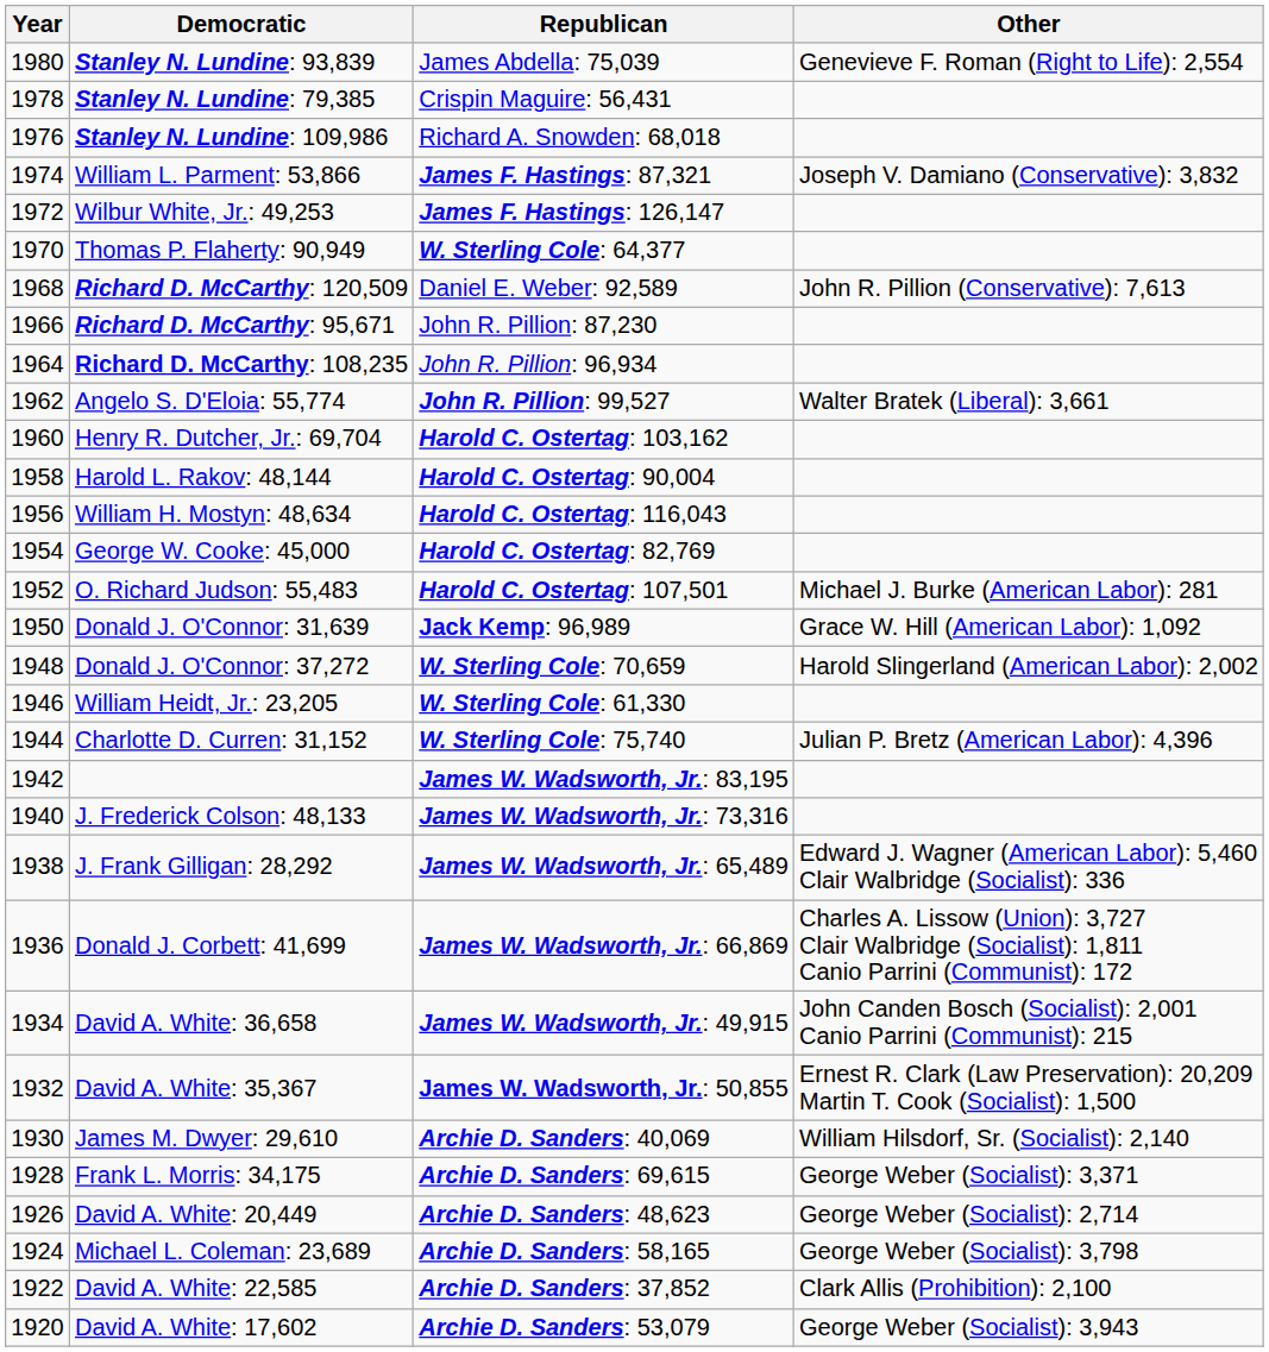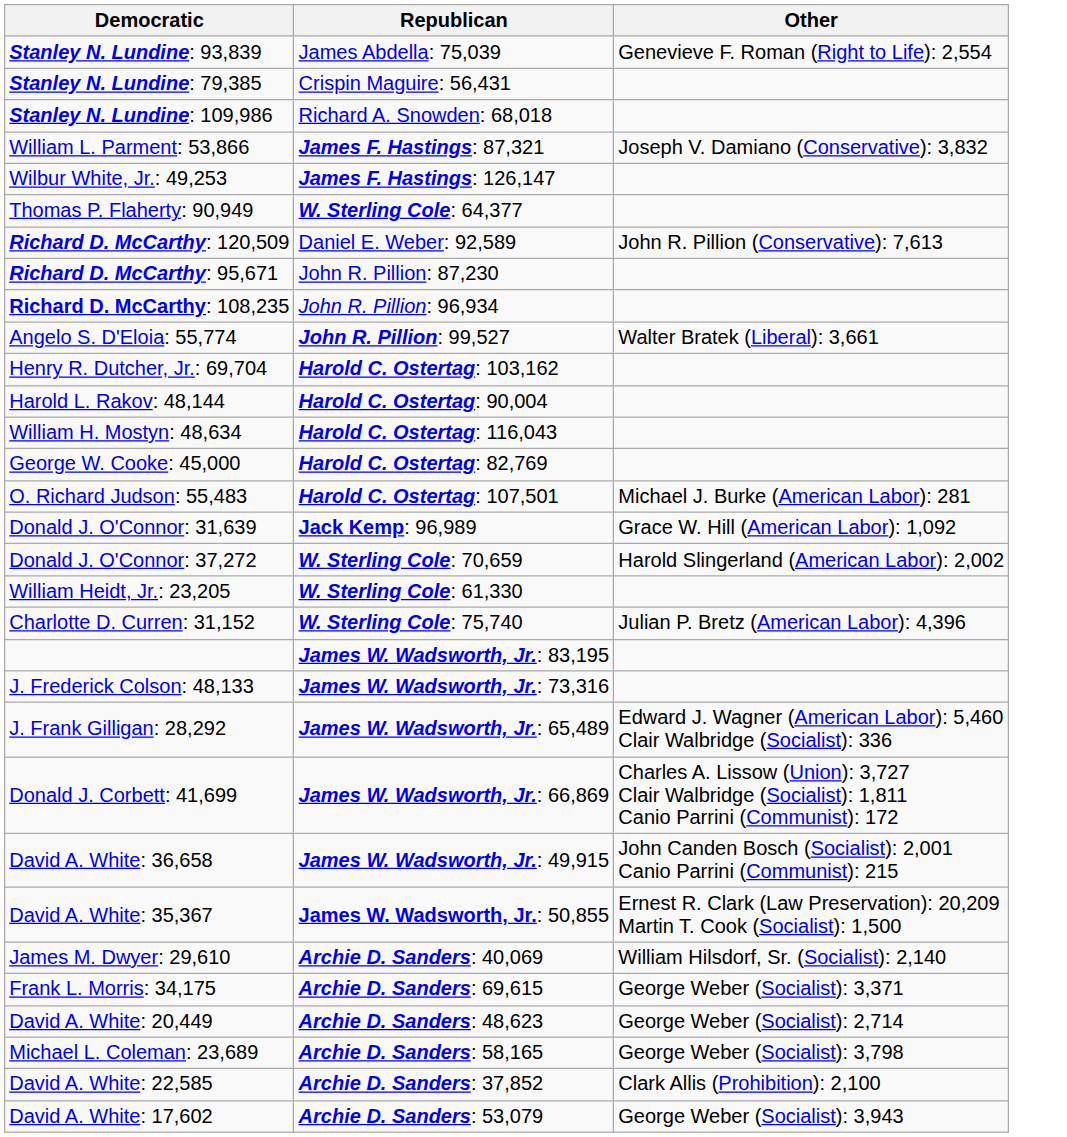- column: Year | 1980 | 1978 | 1976 | 1974 | 1972 | 1970 | 1968 | 1966 | 1964 | 1962 | 1960 | 1958 | 1956 | 1954 | 1952 | 1950 | 1948 | 1946 | 1944 | 1942 | 1940 | 1938 | 1936 | 1934 | 1932 | 1930 | 1928 | 1926 | 1924 | 1922 | 1920
